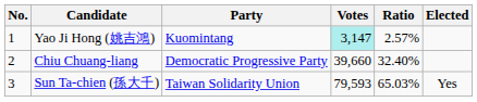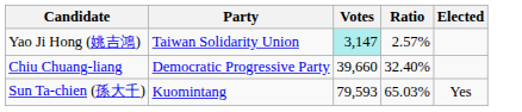- column: No. | 1 | 2 | 3
Yao Ji Hong (姚吉鴻) | Party: Kuomintang -> Taiwan Solidarity Union
Sun Ta-chien (孫大千) | Party: Taiwan Solidarity Union -> Kuomintang
